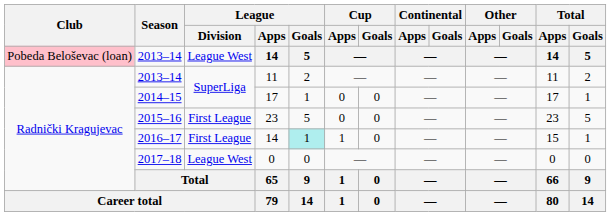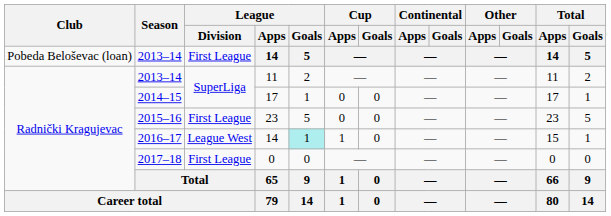2013–14 / 14 | Club: pink background -> no background
2013–14 / 14 | League / Division: League West -> First League
2016–17 | League / Division: First League -> League West
2017–18 | League / Division: League West -> First League
